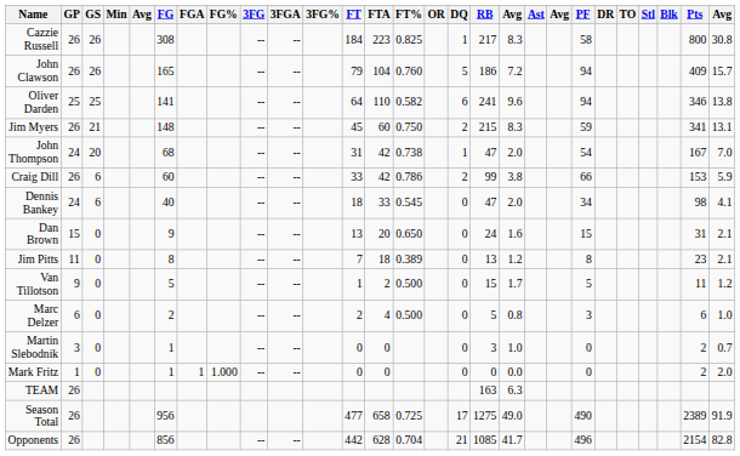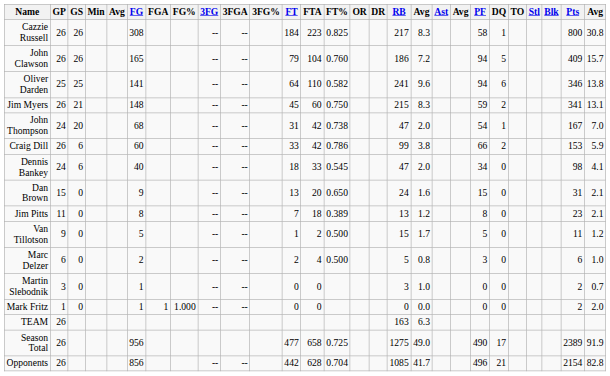columns swapped: DR <-> DQ
